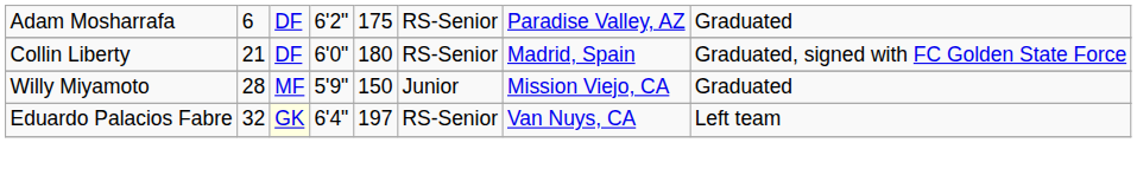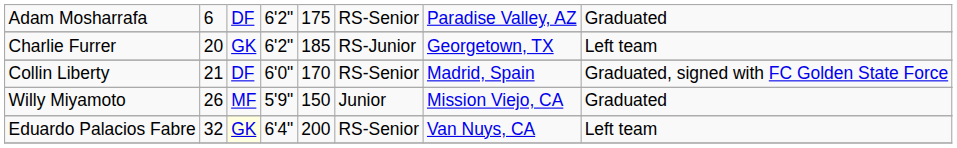+ row: Charlie Furrer | 20 | GK | 6'2" | 185 | RS-Junior | Georgetown, TX | Left team
Collin Liberty | column 5: 180 -> 170
Willy Miyamoto | column 2: 28 -> 26
Eduardo Palacios Fabre | column 5: 197 -> 200
